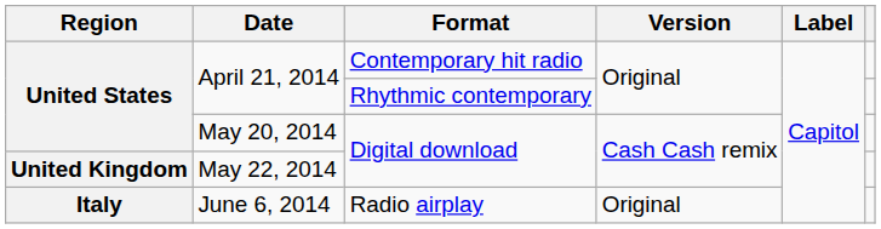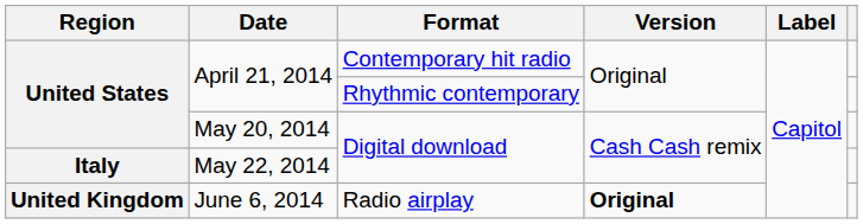May 22, 2014 | Region: United Kingdom -> Italy
June 6, 2014 | Region: Italy -> United Kingdom
June 6, 2014 | Version: normal -> bold
